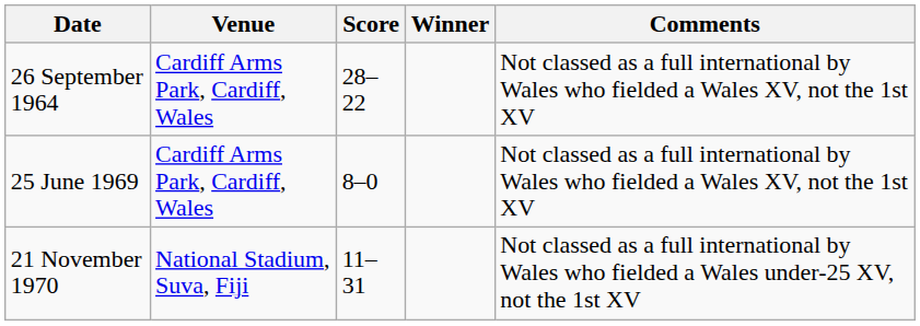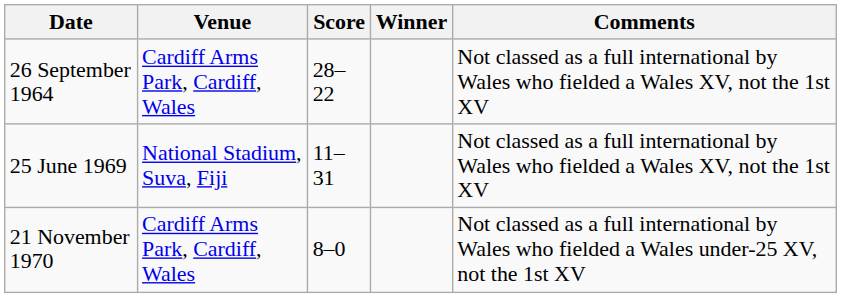25 June 1969 | Venue: Cardiff Arms Park, Cardiff, Wales -> National Stadium, Suva, Fiji
25 June 1969 | Score: 8–0 -> 11–31
21 November 1970 | Venue: National Stadium, Suva, Fiji -> Cardiff Arms Park, Cardiff, Wales
21 November 1970 | Score: 11–31 -> 8–0
